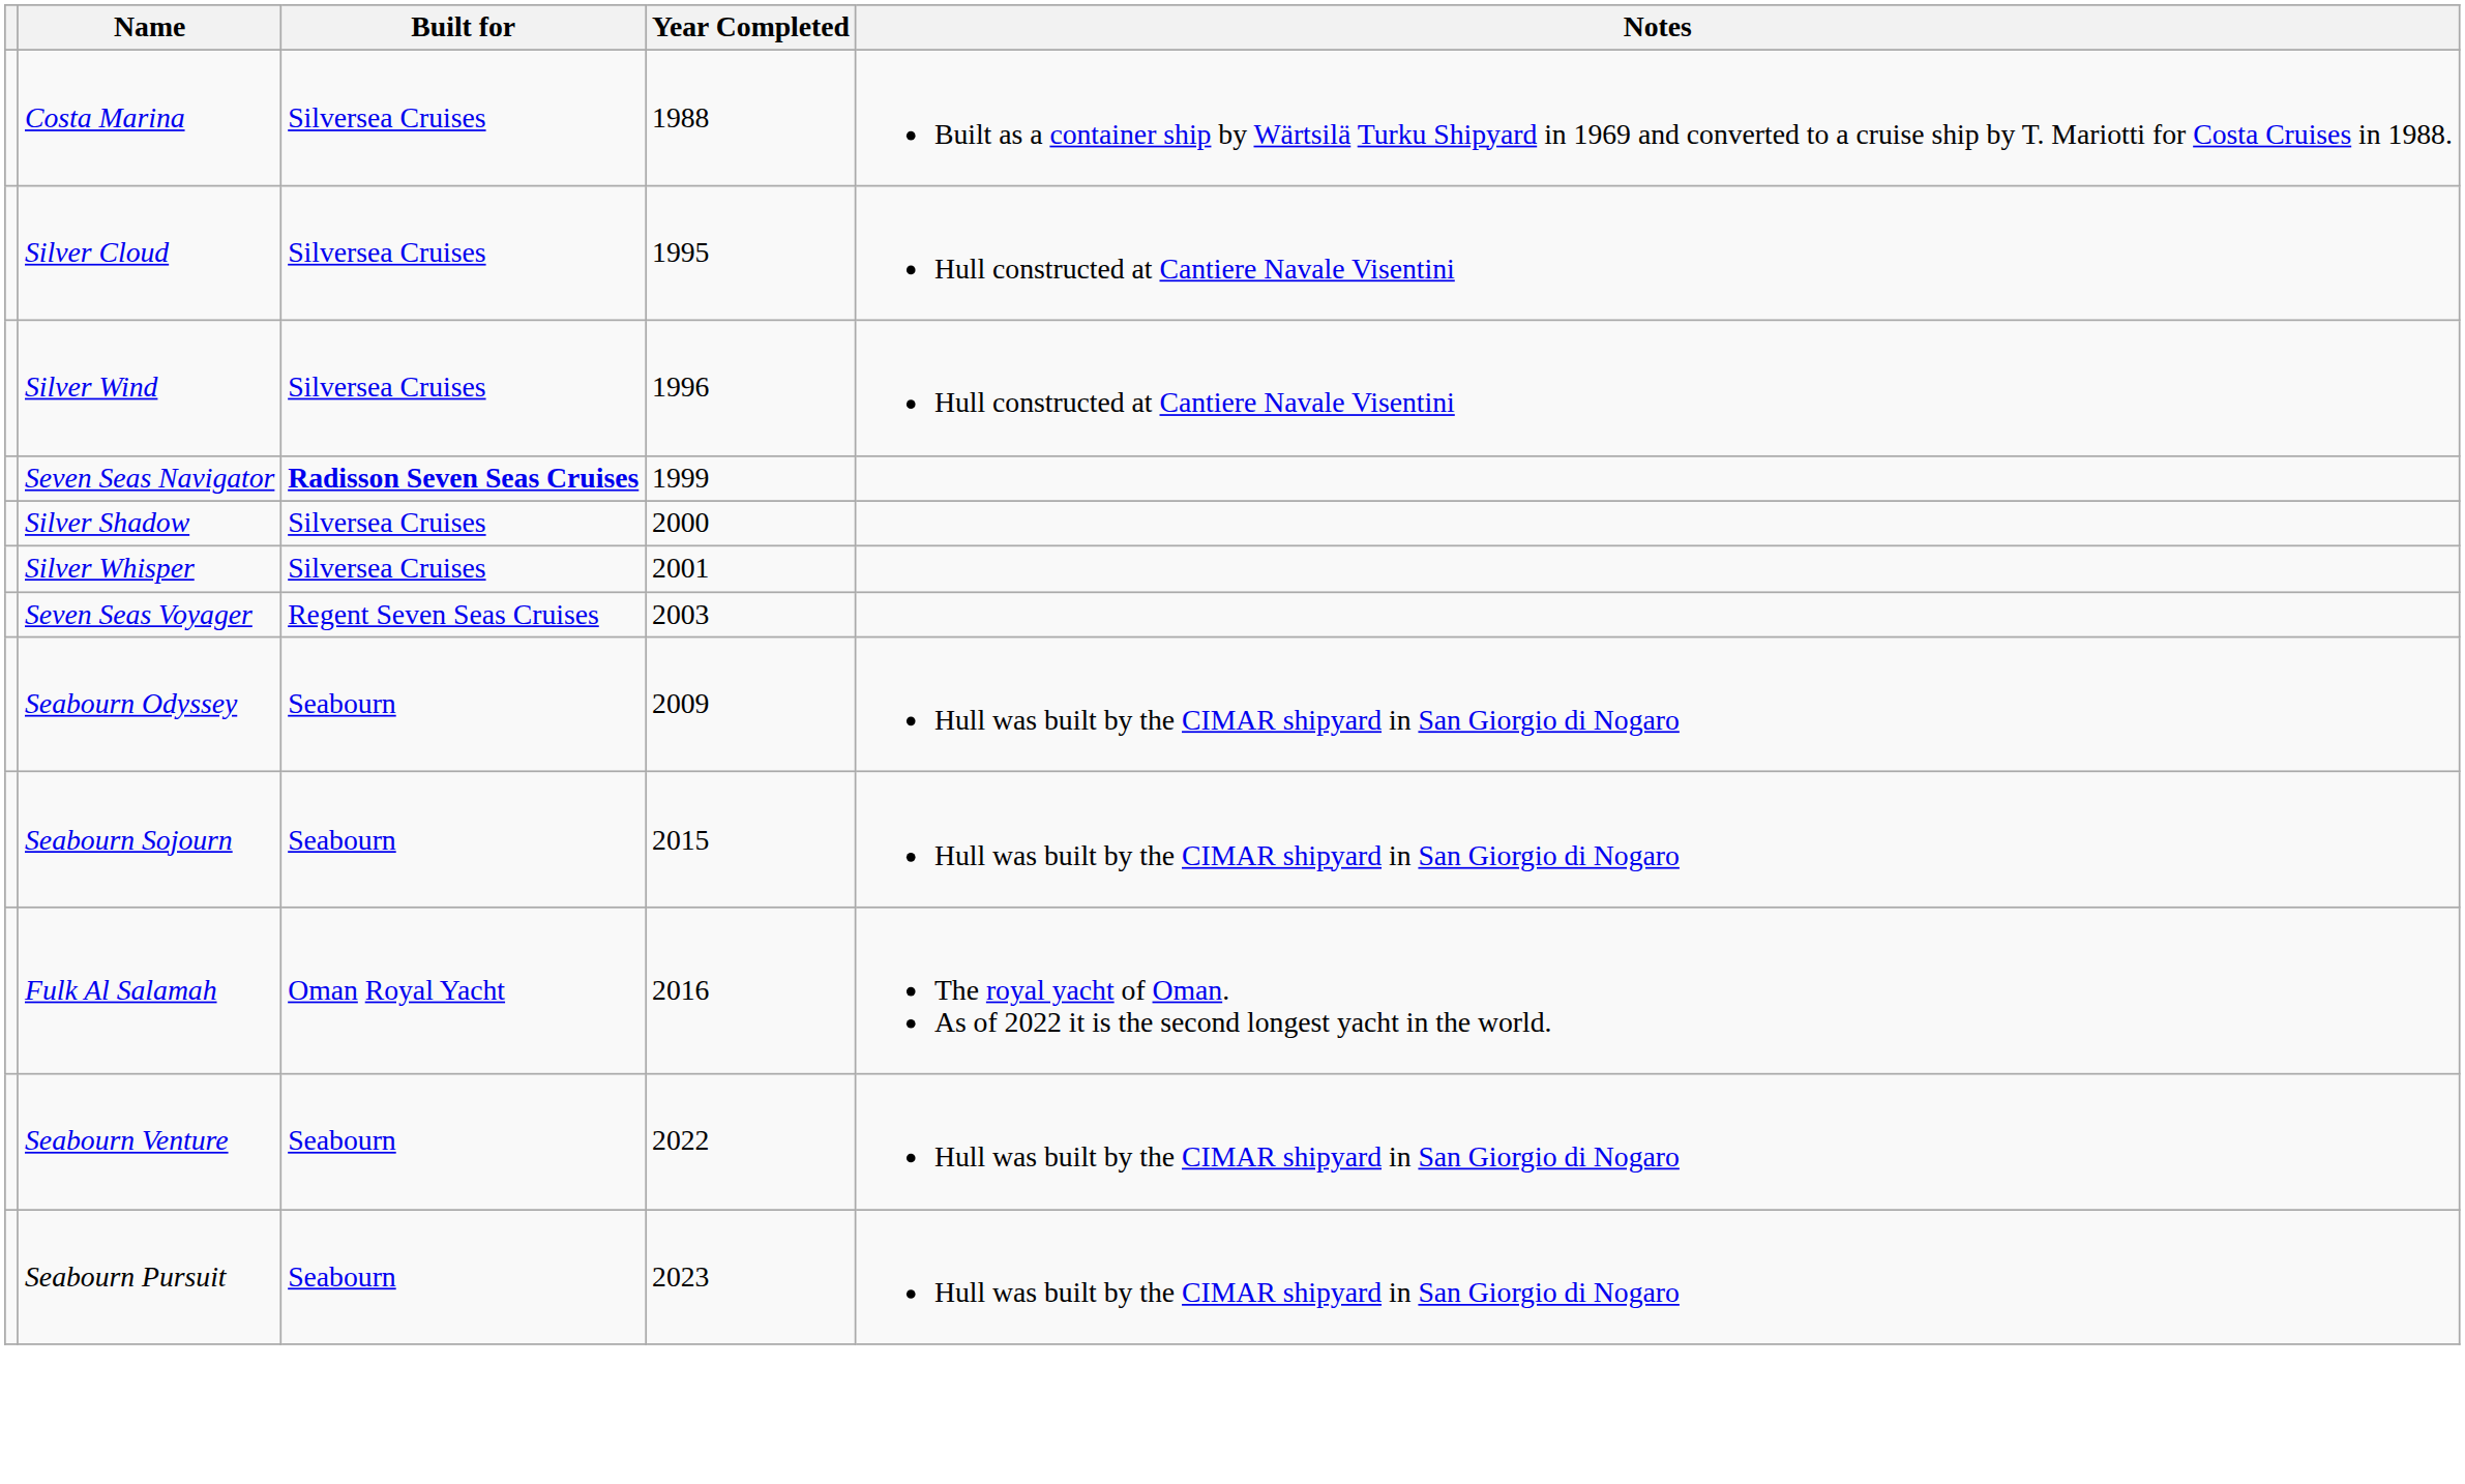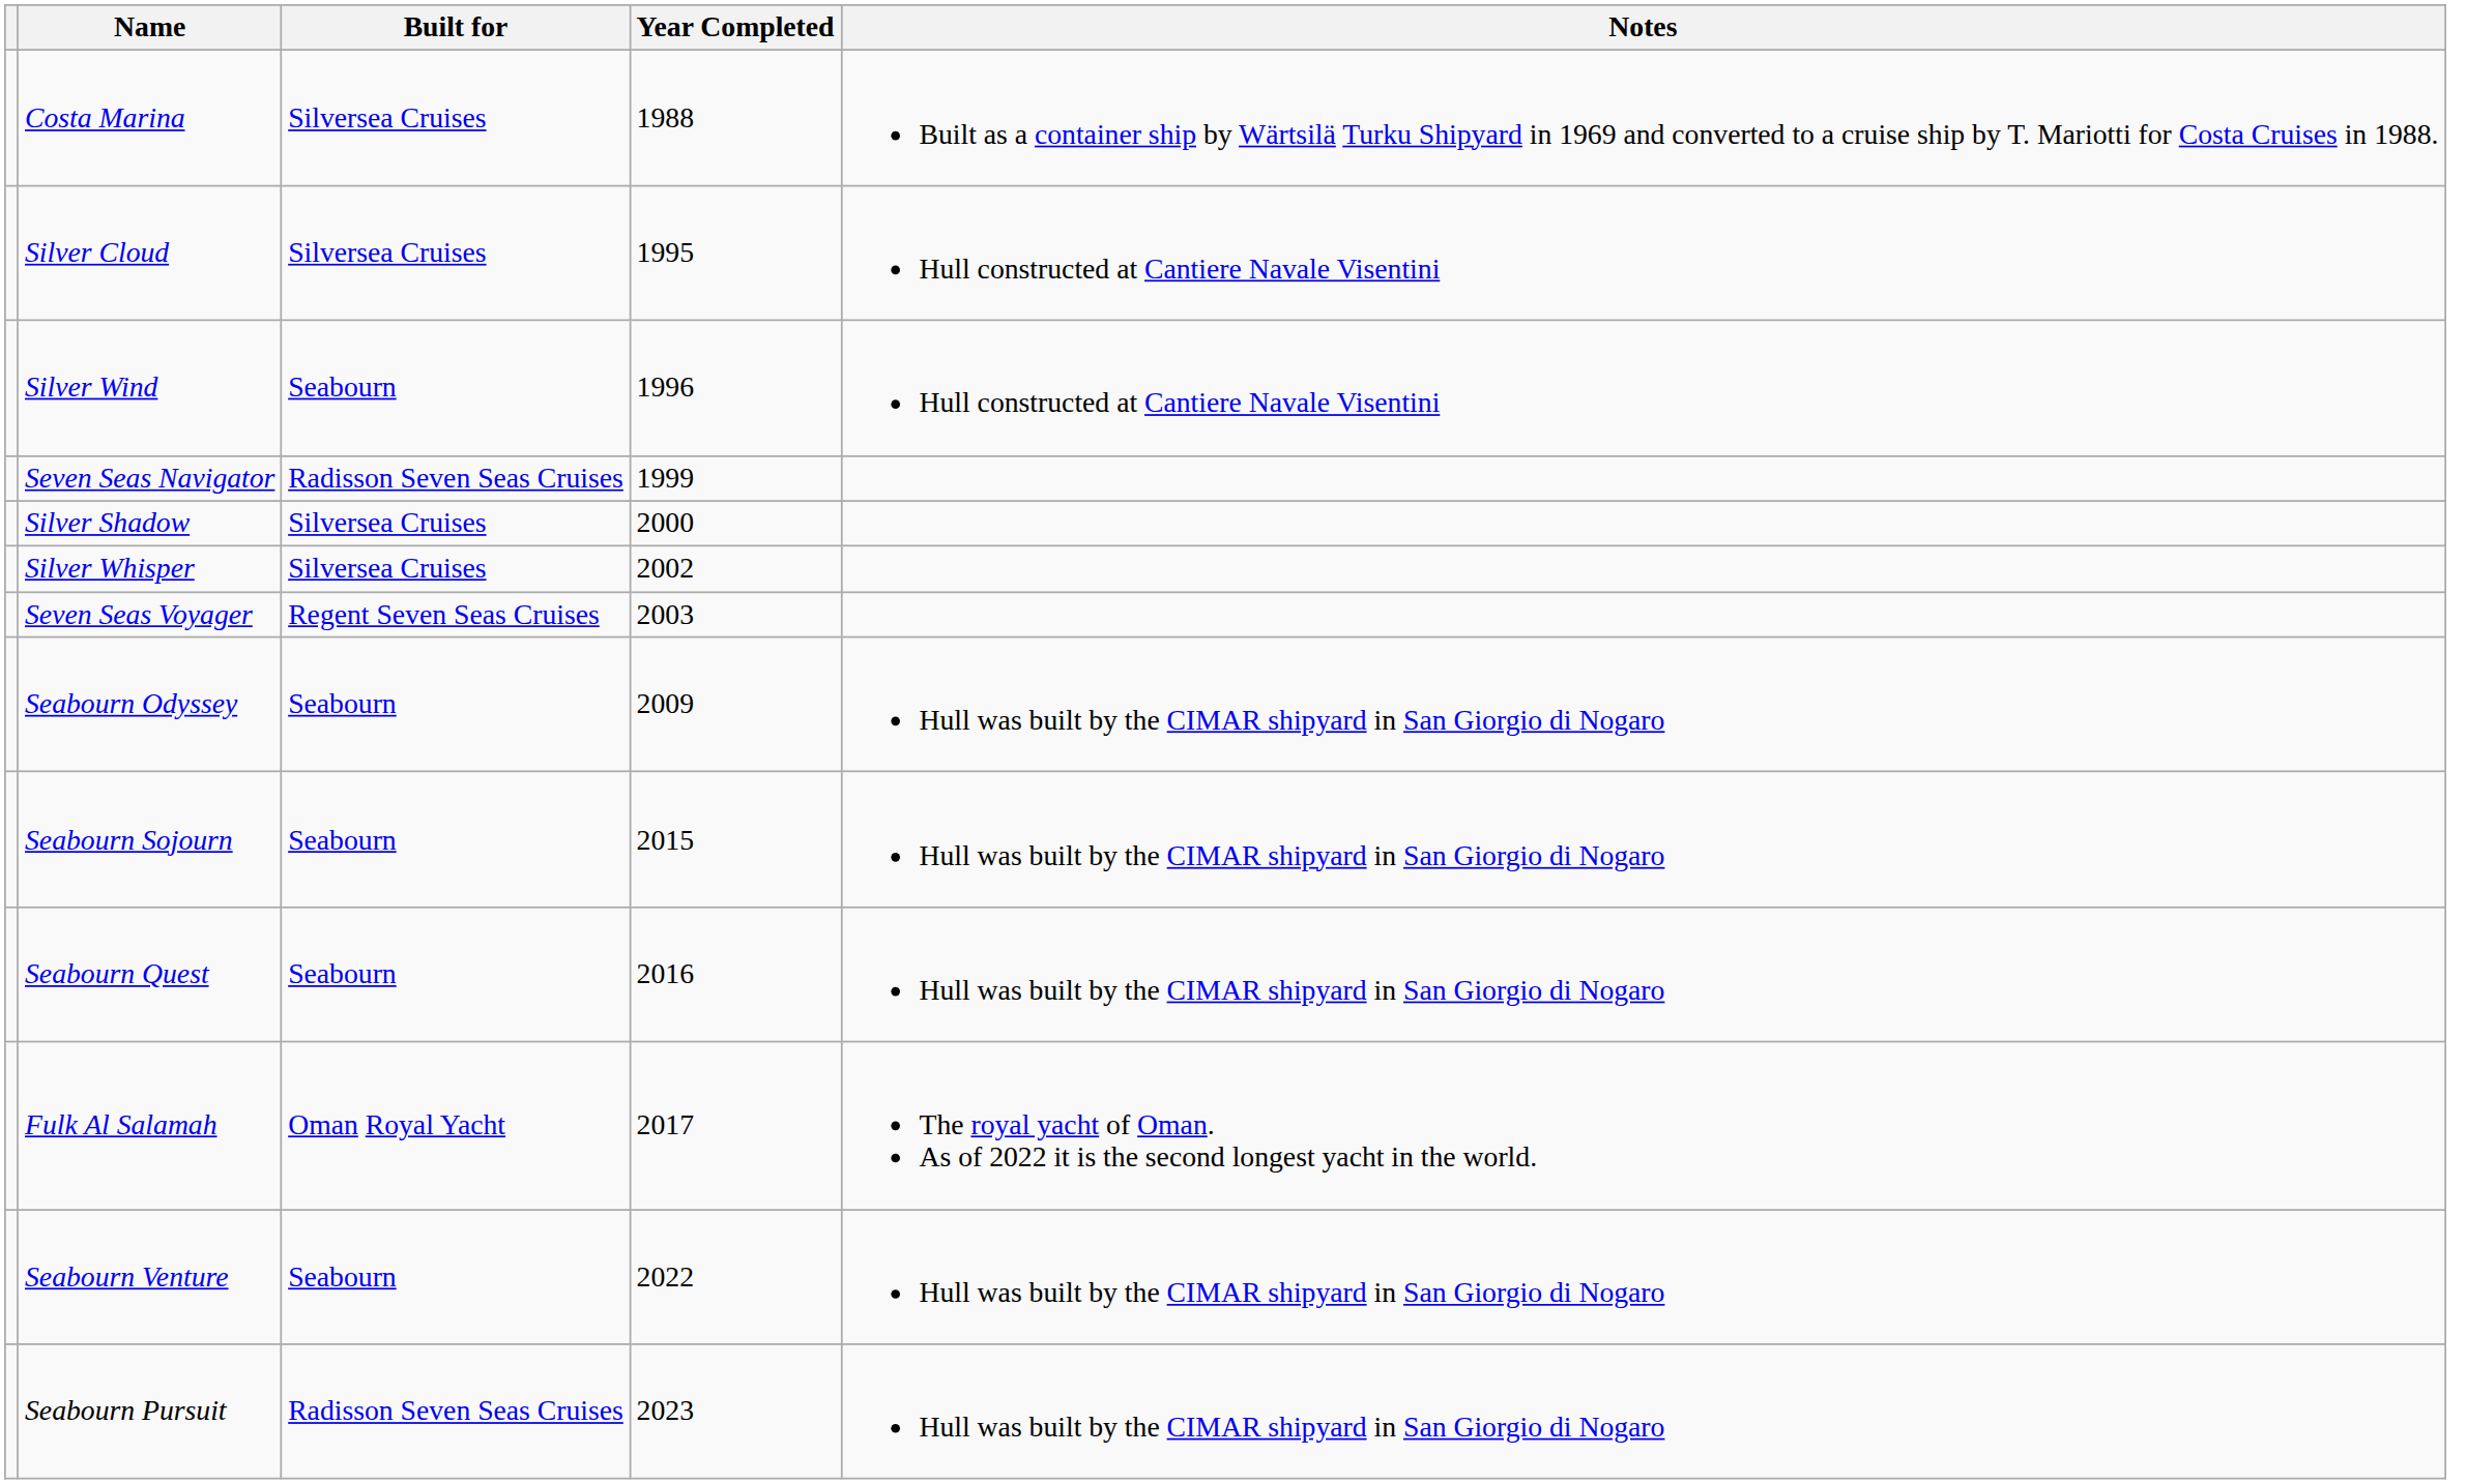Silver Wind | Built for: Silversea Cruises -> Seabourn
Seven Seas Navigator | Built for: bold -> normal
Silver Whisper | Year Completed: 2001 -> 2002
+ row: Seabourn Quest | Seabourn | 2016 | Hull was built by the CIMAR shipyard in San Giorgio di Nogaro
Fulk Al Salamah | Year Completed: 2016 -> 2017
Seabourn Pursuit | Built for: Seabourn -> Radisson Seven Seas Cruises
